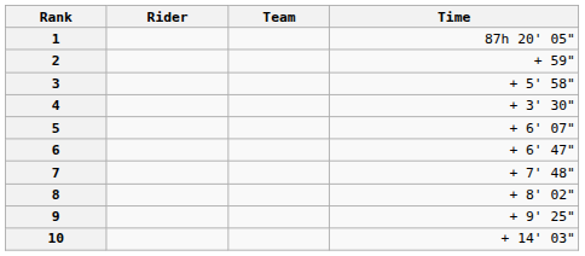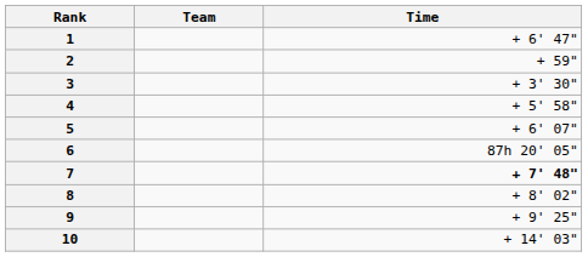- column: Rider
1 | Time: 87h 20' 05" -> + 6' 47"
3 | Time: + 5' 58" -> + 3' 30"
4 | Time: + 3' 30" -> + 5' 58"
6 | Time: + 6' 47" -> 87h 20' 05"
7 | Time: normal -> bold
